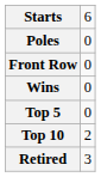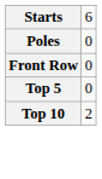- row: Wins | 0
- row: Retired | 3
